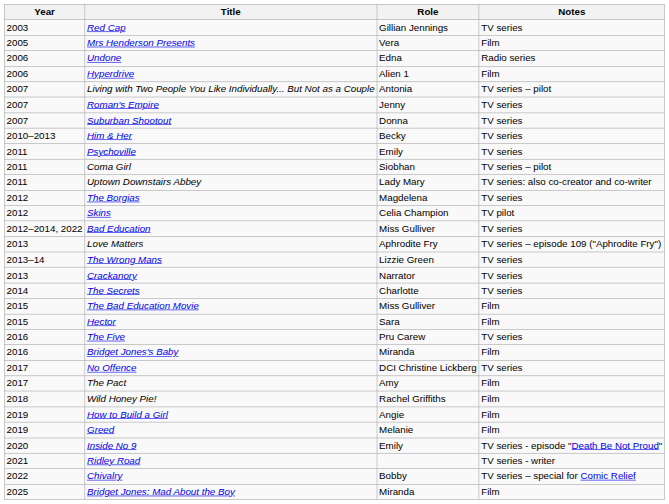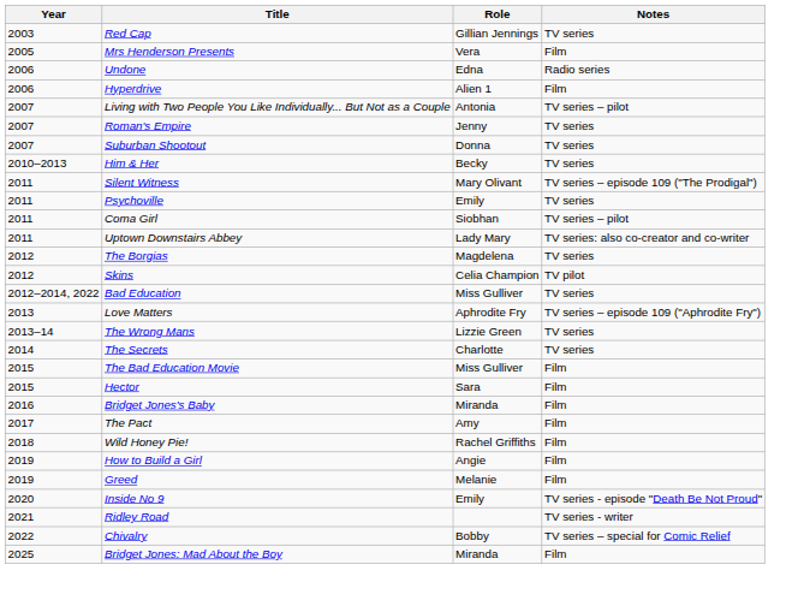+ row: 2011 | Silent Witness | Mary Olivant | TV series – episode 109 ("The Prodigal")
- row: 2013 | Crackanory | Narrator | TV series
- row: 2016 | The Five | Pru Carew | TV series
- row: 2017 | No Offence | DCI Christine Lickberg | TV series
